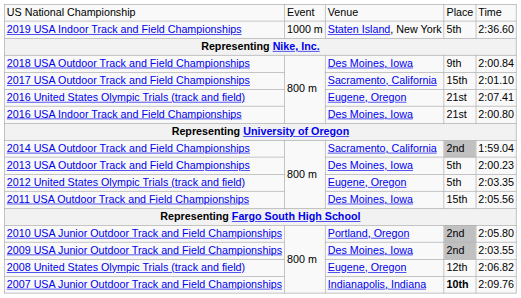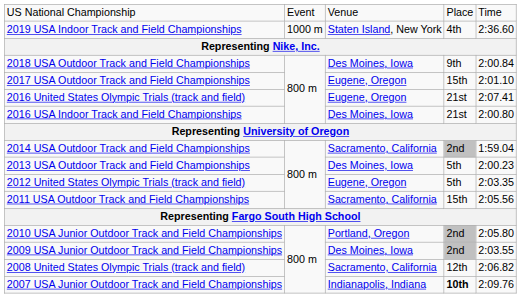2019 USA Indoor Track and Field Championships | column 4: 5th -> 4th
2017 USA Outdoor Track and Field Championships | column 3: Sacramento, California -> Eugene, Oregon
2011 USA Outdoor Track and Field Championships | column 3: Des Moines, Iowa -> Sacramento, California
2008 United States Olympic Trials (track and field) | column 3: Eugene, Oregon -> Sacramento, California
